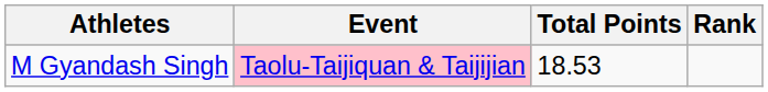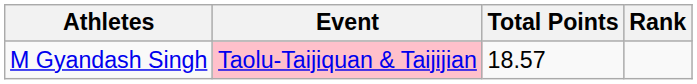M Gyandash Singh | Total Points: 18.53 -> 18.57
